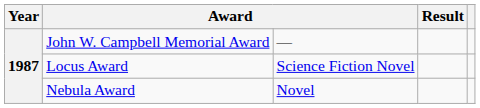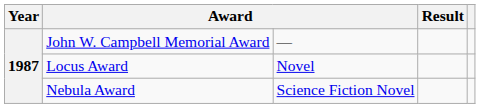Locus Award | column 3: Science Fiction Novel -> Novel
Nebula Award | column 3: Novel -> Science Fiction Novel
